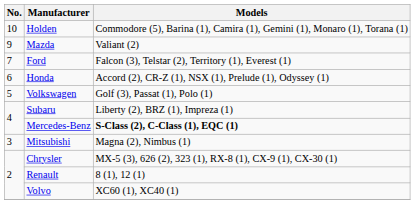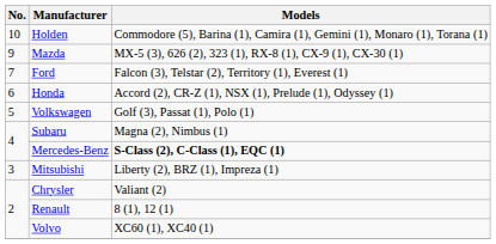Mazda | Models: Valiant (2) -> MX-5 (3), 626 (2), 323 (1), RX-8 (1), CX-9 (1), CX-30 (1)
Subaru | Models: Liberty (2), BRZ (1), Impreza (1) -> Magna (2), Nimbus (1)
Mitsubishi | Models: Magna (2), Nimbus (1) -> Liberty (2), BRZ (1), Impreza (1)
Chrysler | Models: MX-5 (3), 626 (2), 323 (1), RX-8 (1), CX-9 (1), CX-30 (1) -> Valiant (2)
